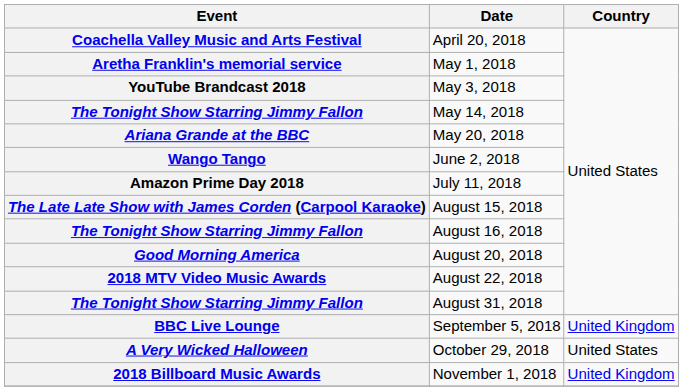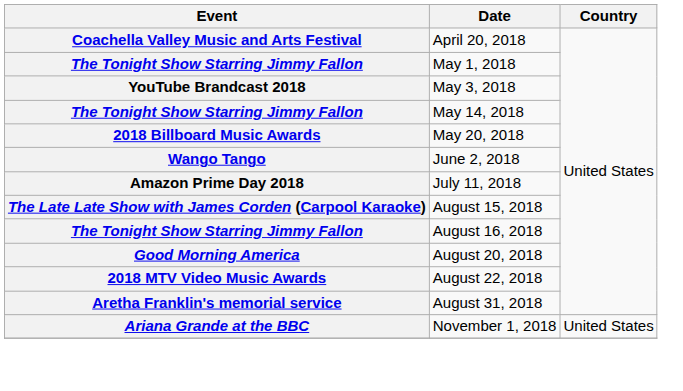May 1, 2018 | Event: Aretha Franklin's memorial service -> The Tonight Show Starring Jimmy Fallon
May 20, 2018 | Event: Ariana Grande at the BBC -> 2018 Billboard Music Awards
August 31, 2018 | Event: The Tonight Show Starring Jimmy Fallon -> Aretha Franklin's memorial service
- row: BBC Live Lounge | September 5, 2018 | United Kingdom
- row: A Very Wicked Halloween | October 29, 2018 | United States
November 1, 2018 | Event: 2018 Billboard Music Awards -> Ariana Grande at the BBC
November 1, 2018 | Country: United Kingdom -> United States
